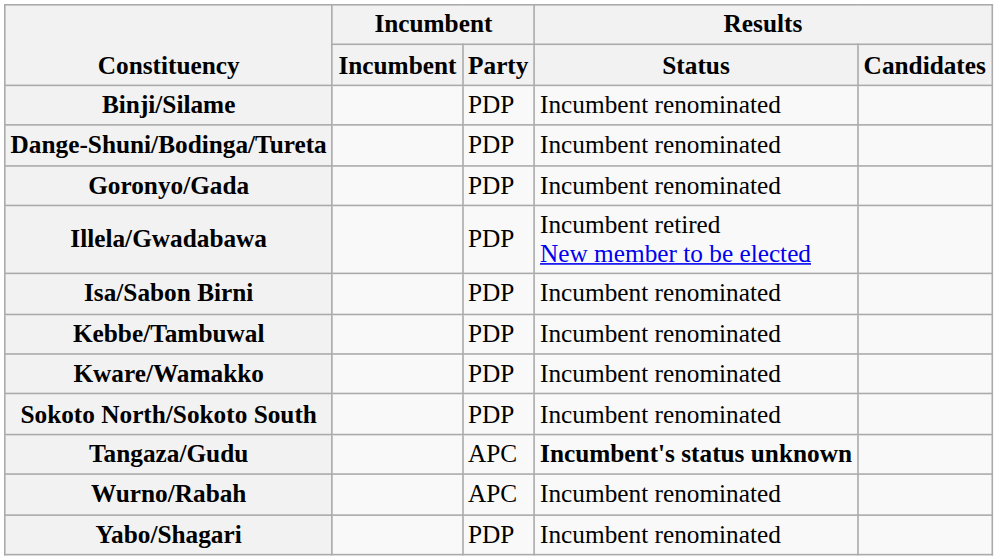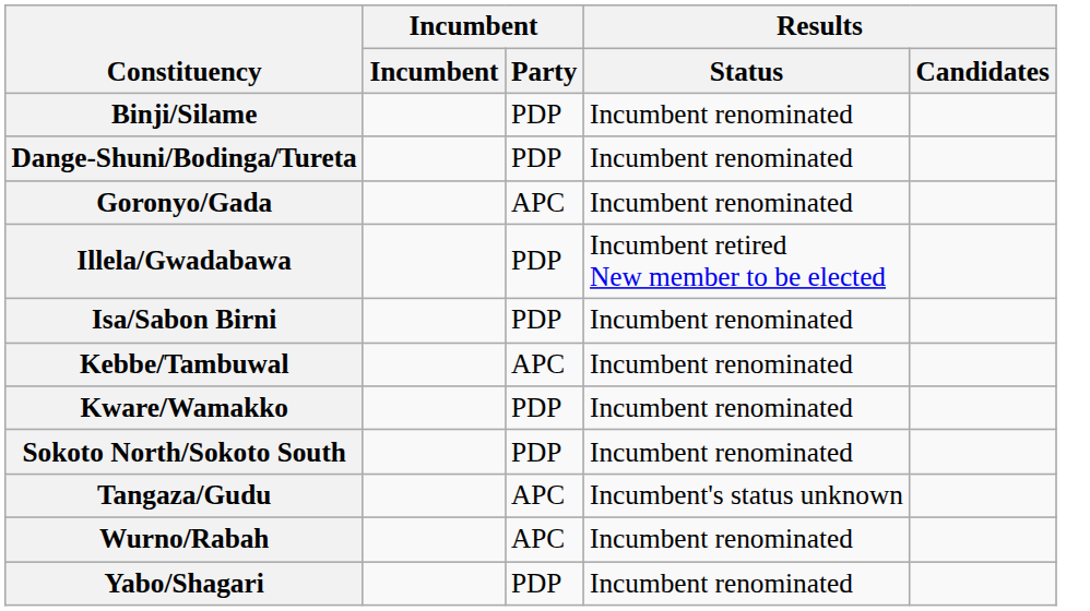Goronyo/Gada | Incumbent / Party: PDP -> APC
Kebbe/Tambuwal | Incumbent / Party: PDP -> APC
Tangaza/Gudu | Results / Status: bold -> normal
